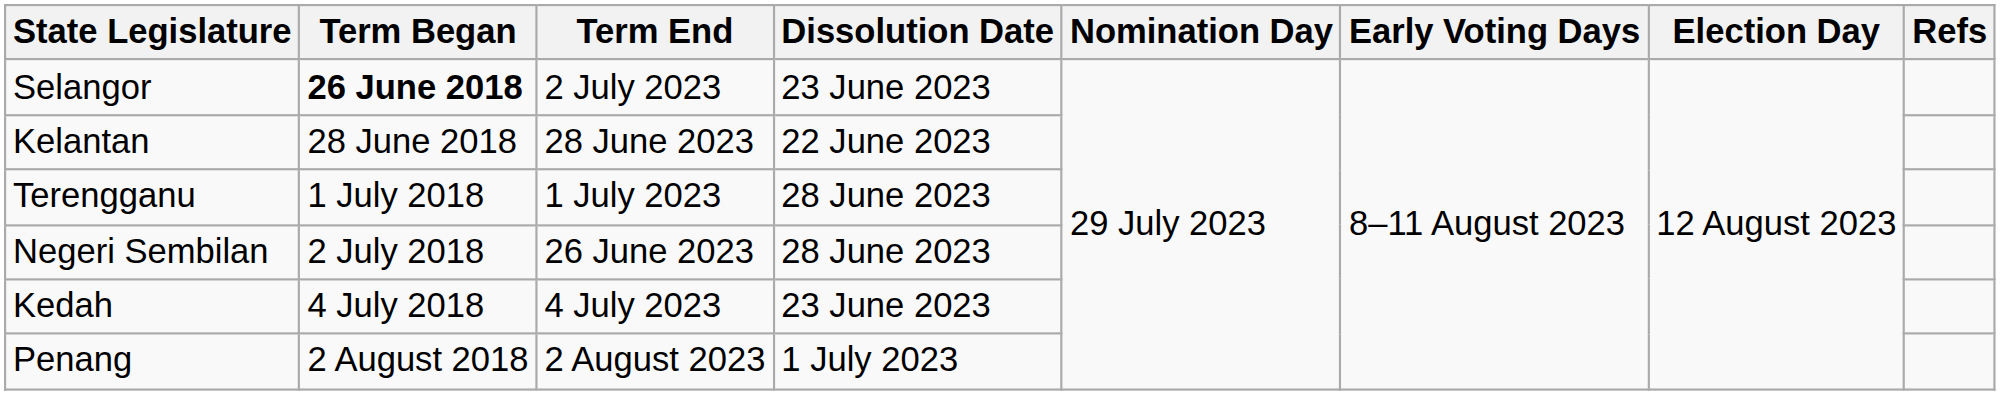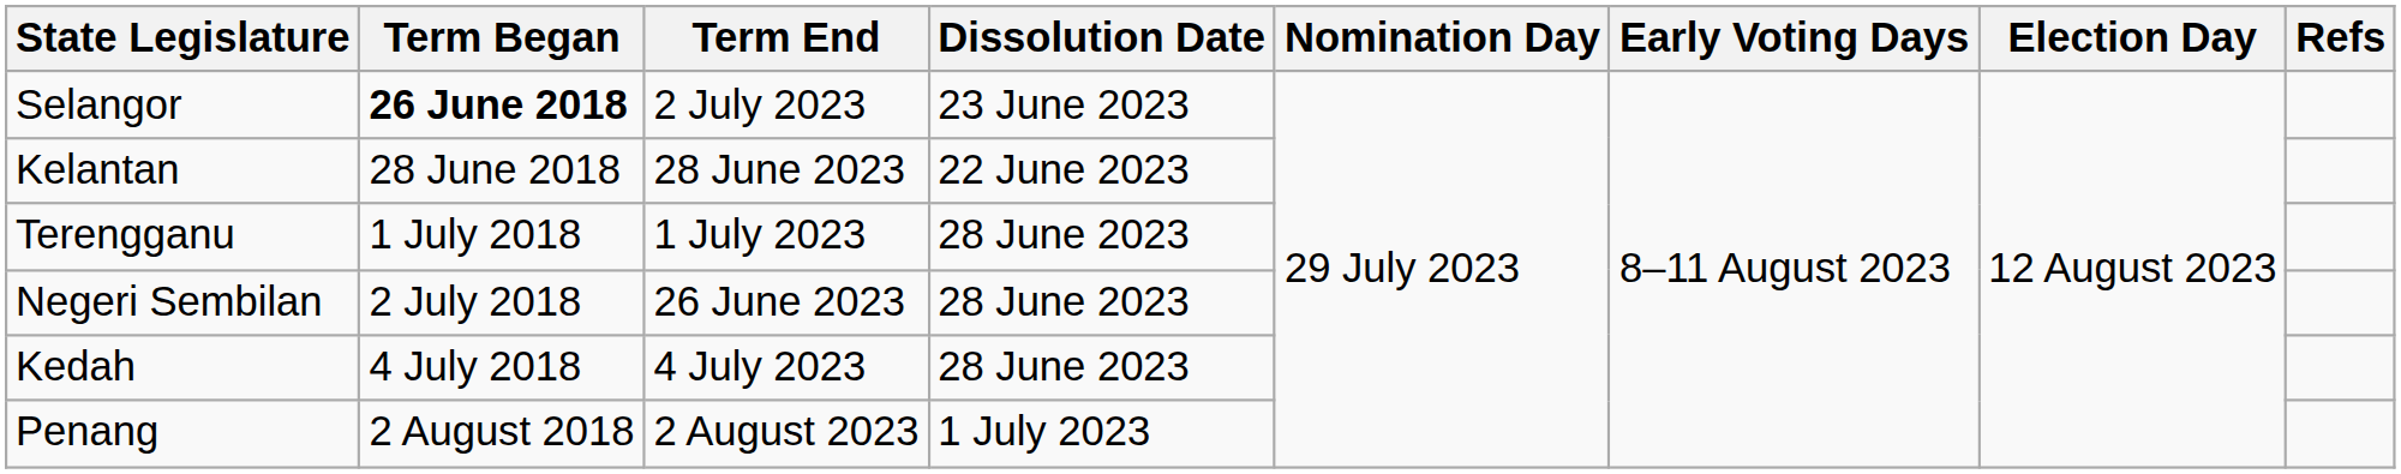Kedah | Dissolution Date: 23 June 2023 -> 28 June 2023
